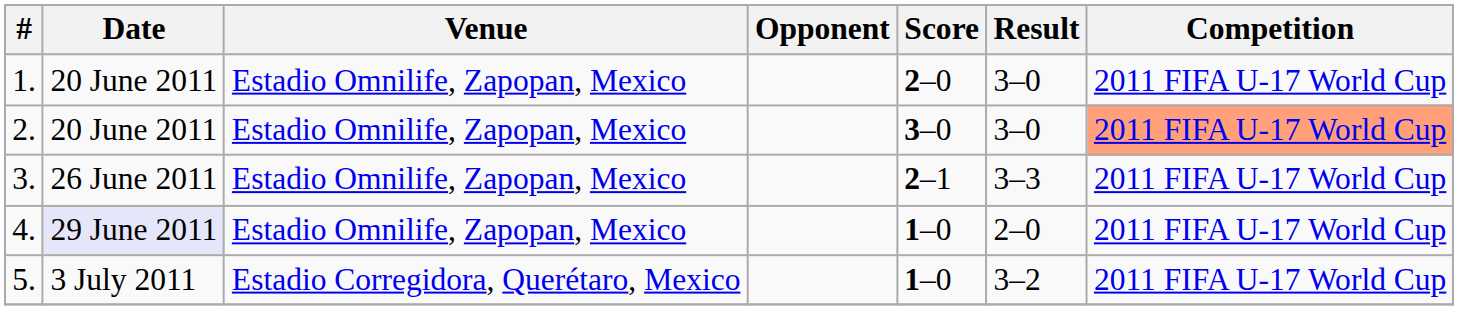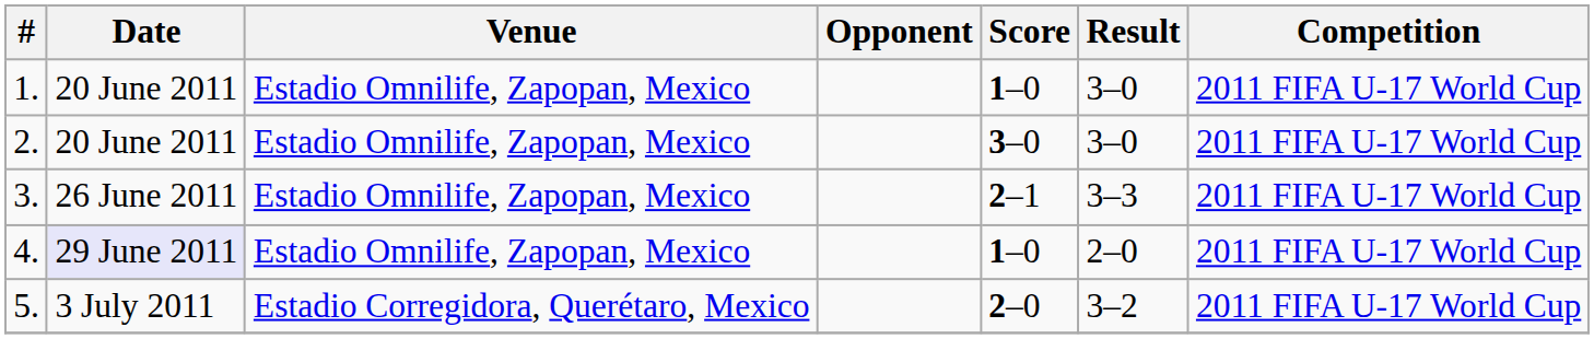1. | Score: 2–0 -> 1–0
2. | Competition: lightsalmon background -> no background
5. | Score: 1–0 -> 2–0
